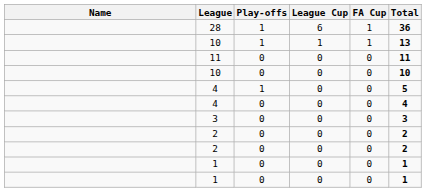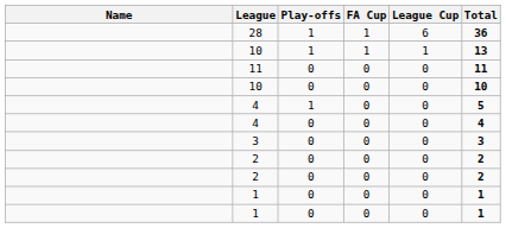columns swapped: FA Cup <-> League Cup
